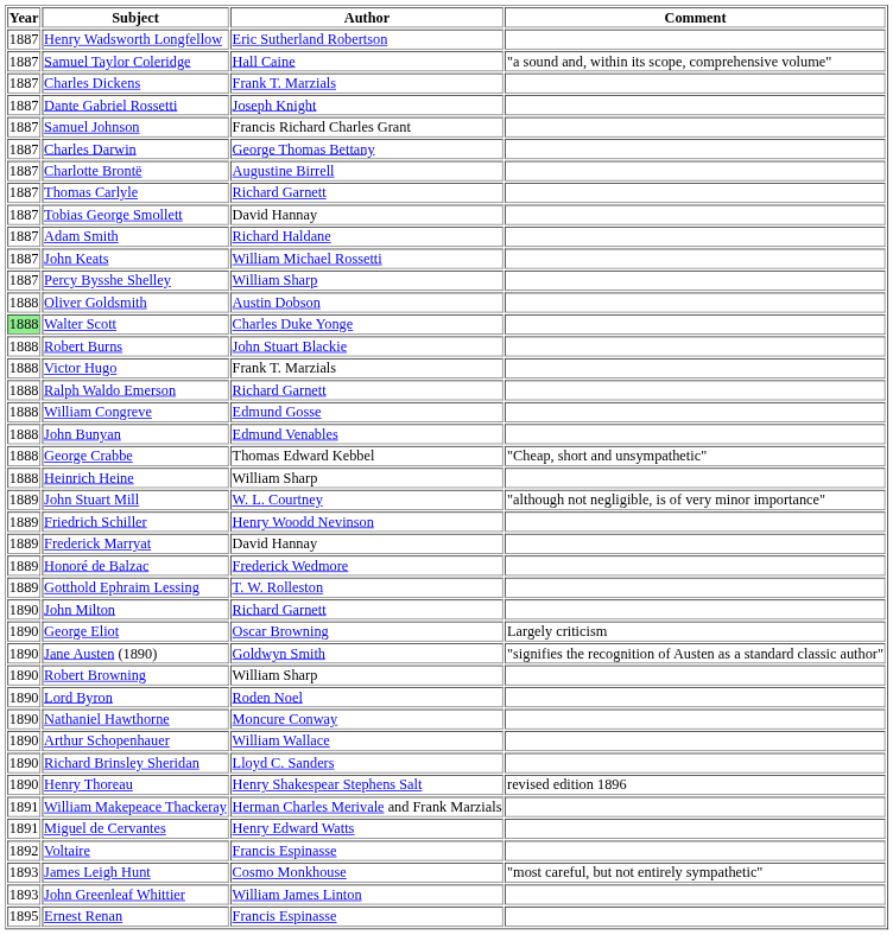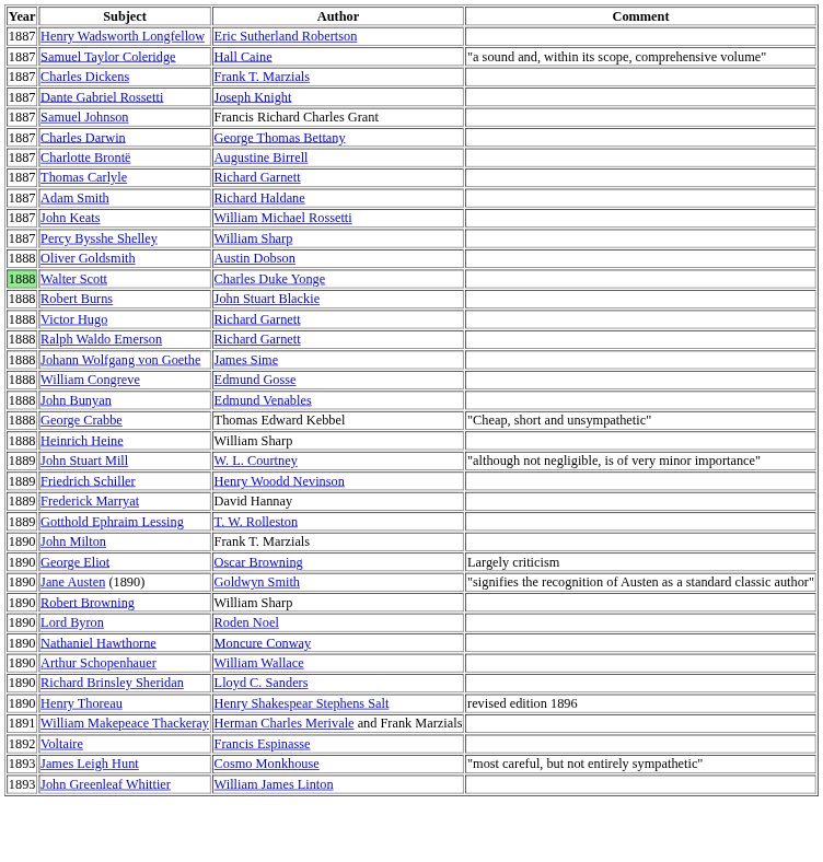- row: 1887 | Tobias George Smollett | David Hannay
Victor Hugo | Author: Frank T. Marzials -> Richard Garnett
+ row: 1888 | Johann Wolfgang von Goethe | James Sime
- row: 1889 | Honoré de Balzac | Frederick Wedmore
John Milton | Author: Richard Garnett -> Frank T. Marzials
- row: 1891 | Miguel de Cervantes | Henry Edward Watts
- row: 1895 | Ernest Renan | Francis Espinasse
